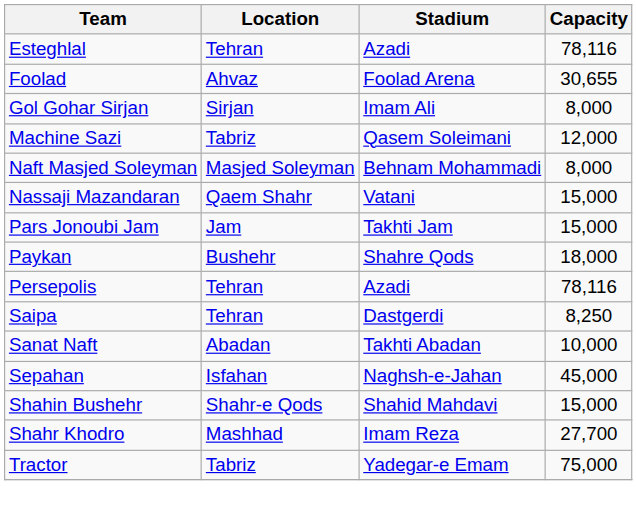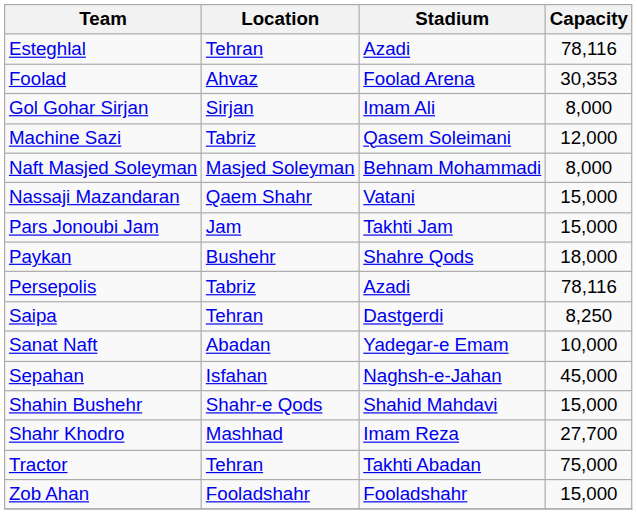Foolad | Capacity: 30,655 -> 30,353
Persepolis | Location: Tehran -> Tabriz
Sanat Naft | Stadium: Takhti Abadan -> Yadegar-e Emam
Tractor | Location: Tabriz -> Tehran
Tractor | Stadium: Yadegar-e Emam -> Takhti Abadan
+ row: Zob Ahan | Fooladshahr | Fooladshahr | 15,000
